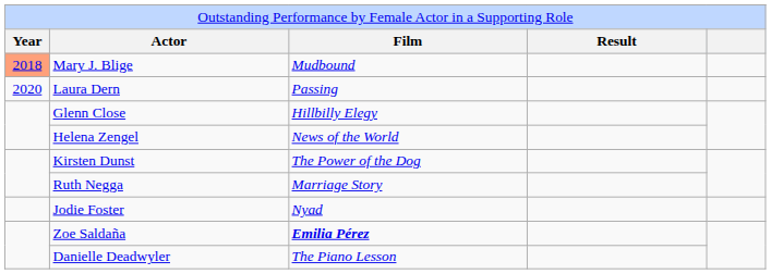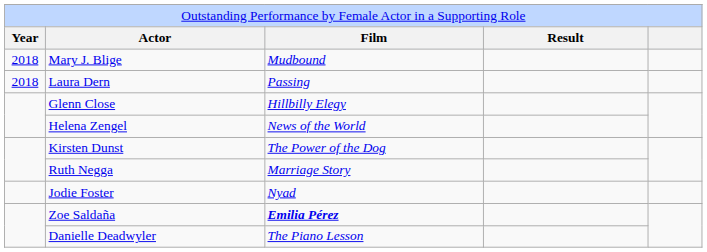Mary J. Blige | column 1: lightsalmon background -> no background
Laura Dern | column 1: 2020 -> 2018
